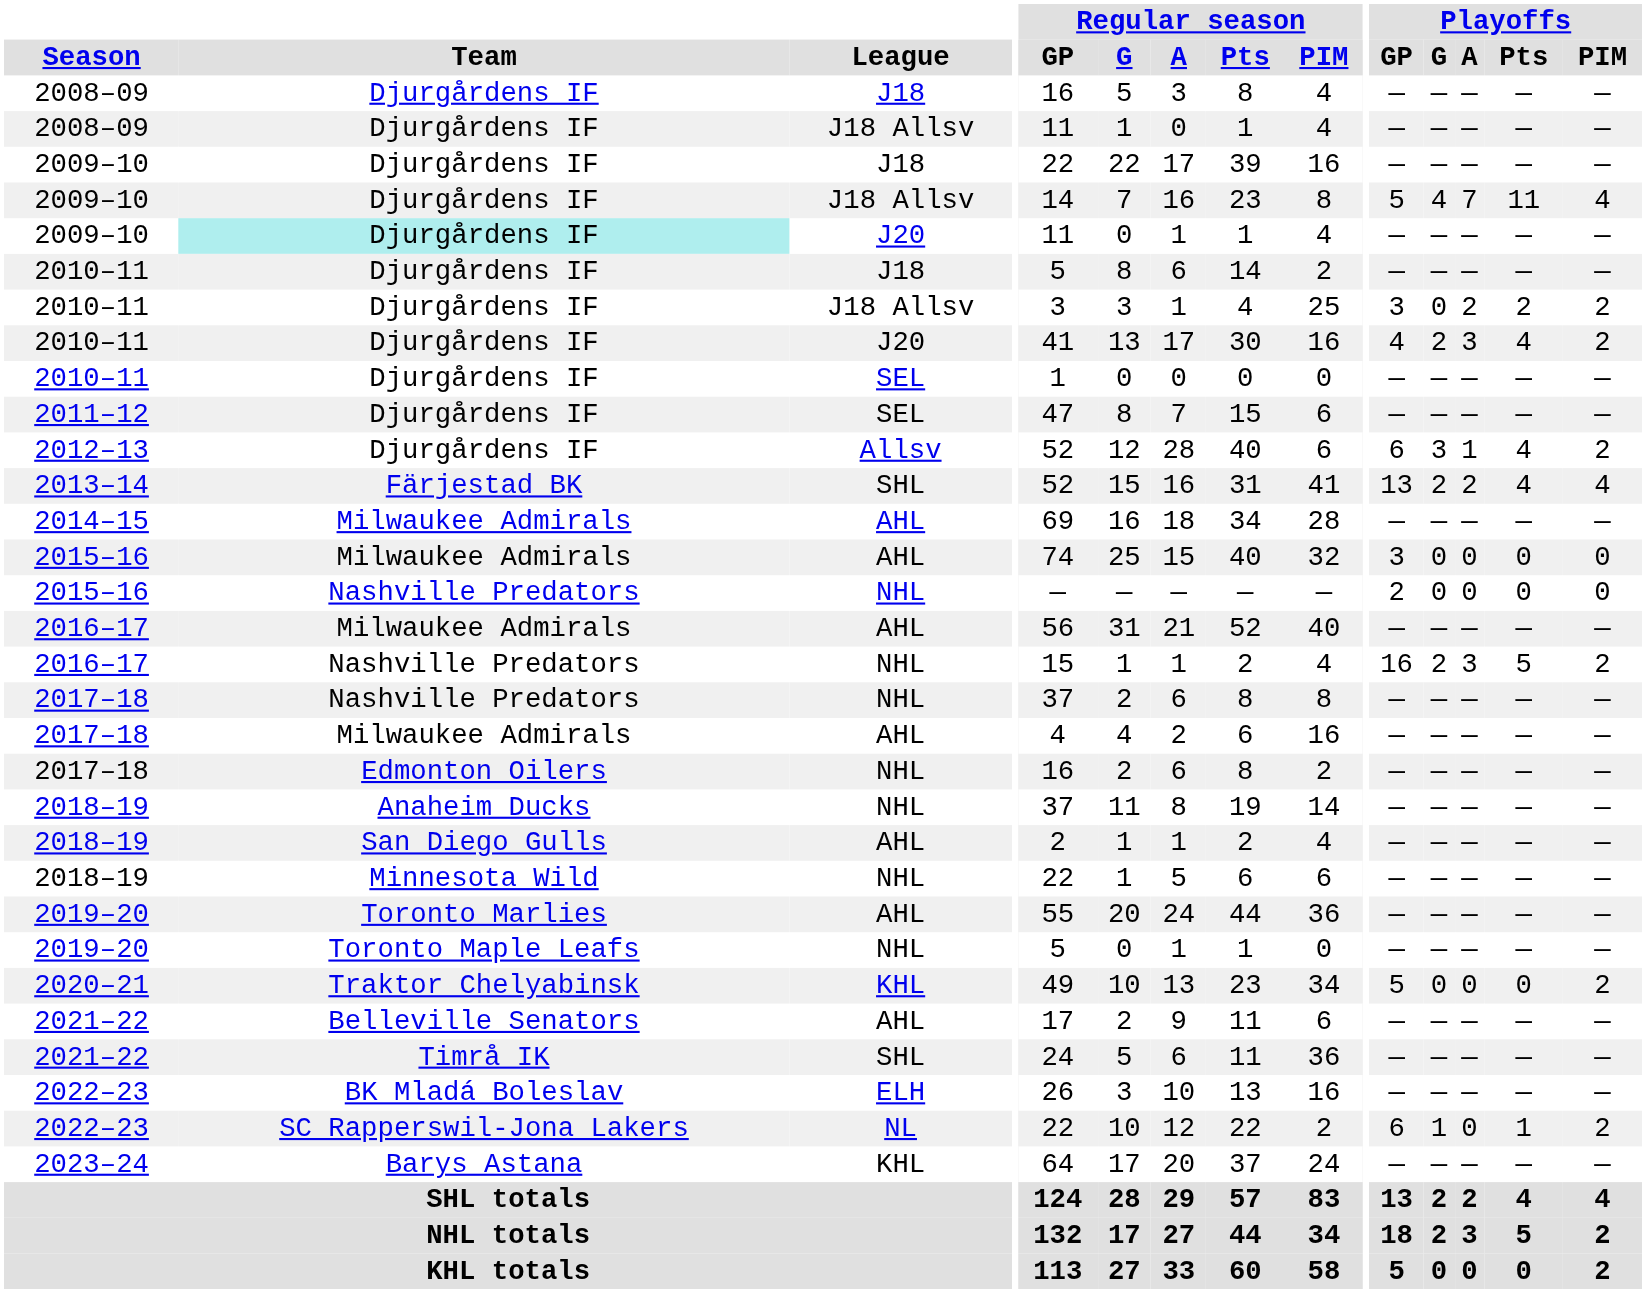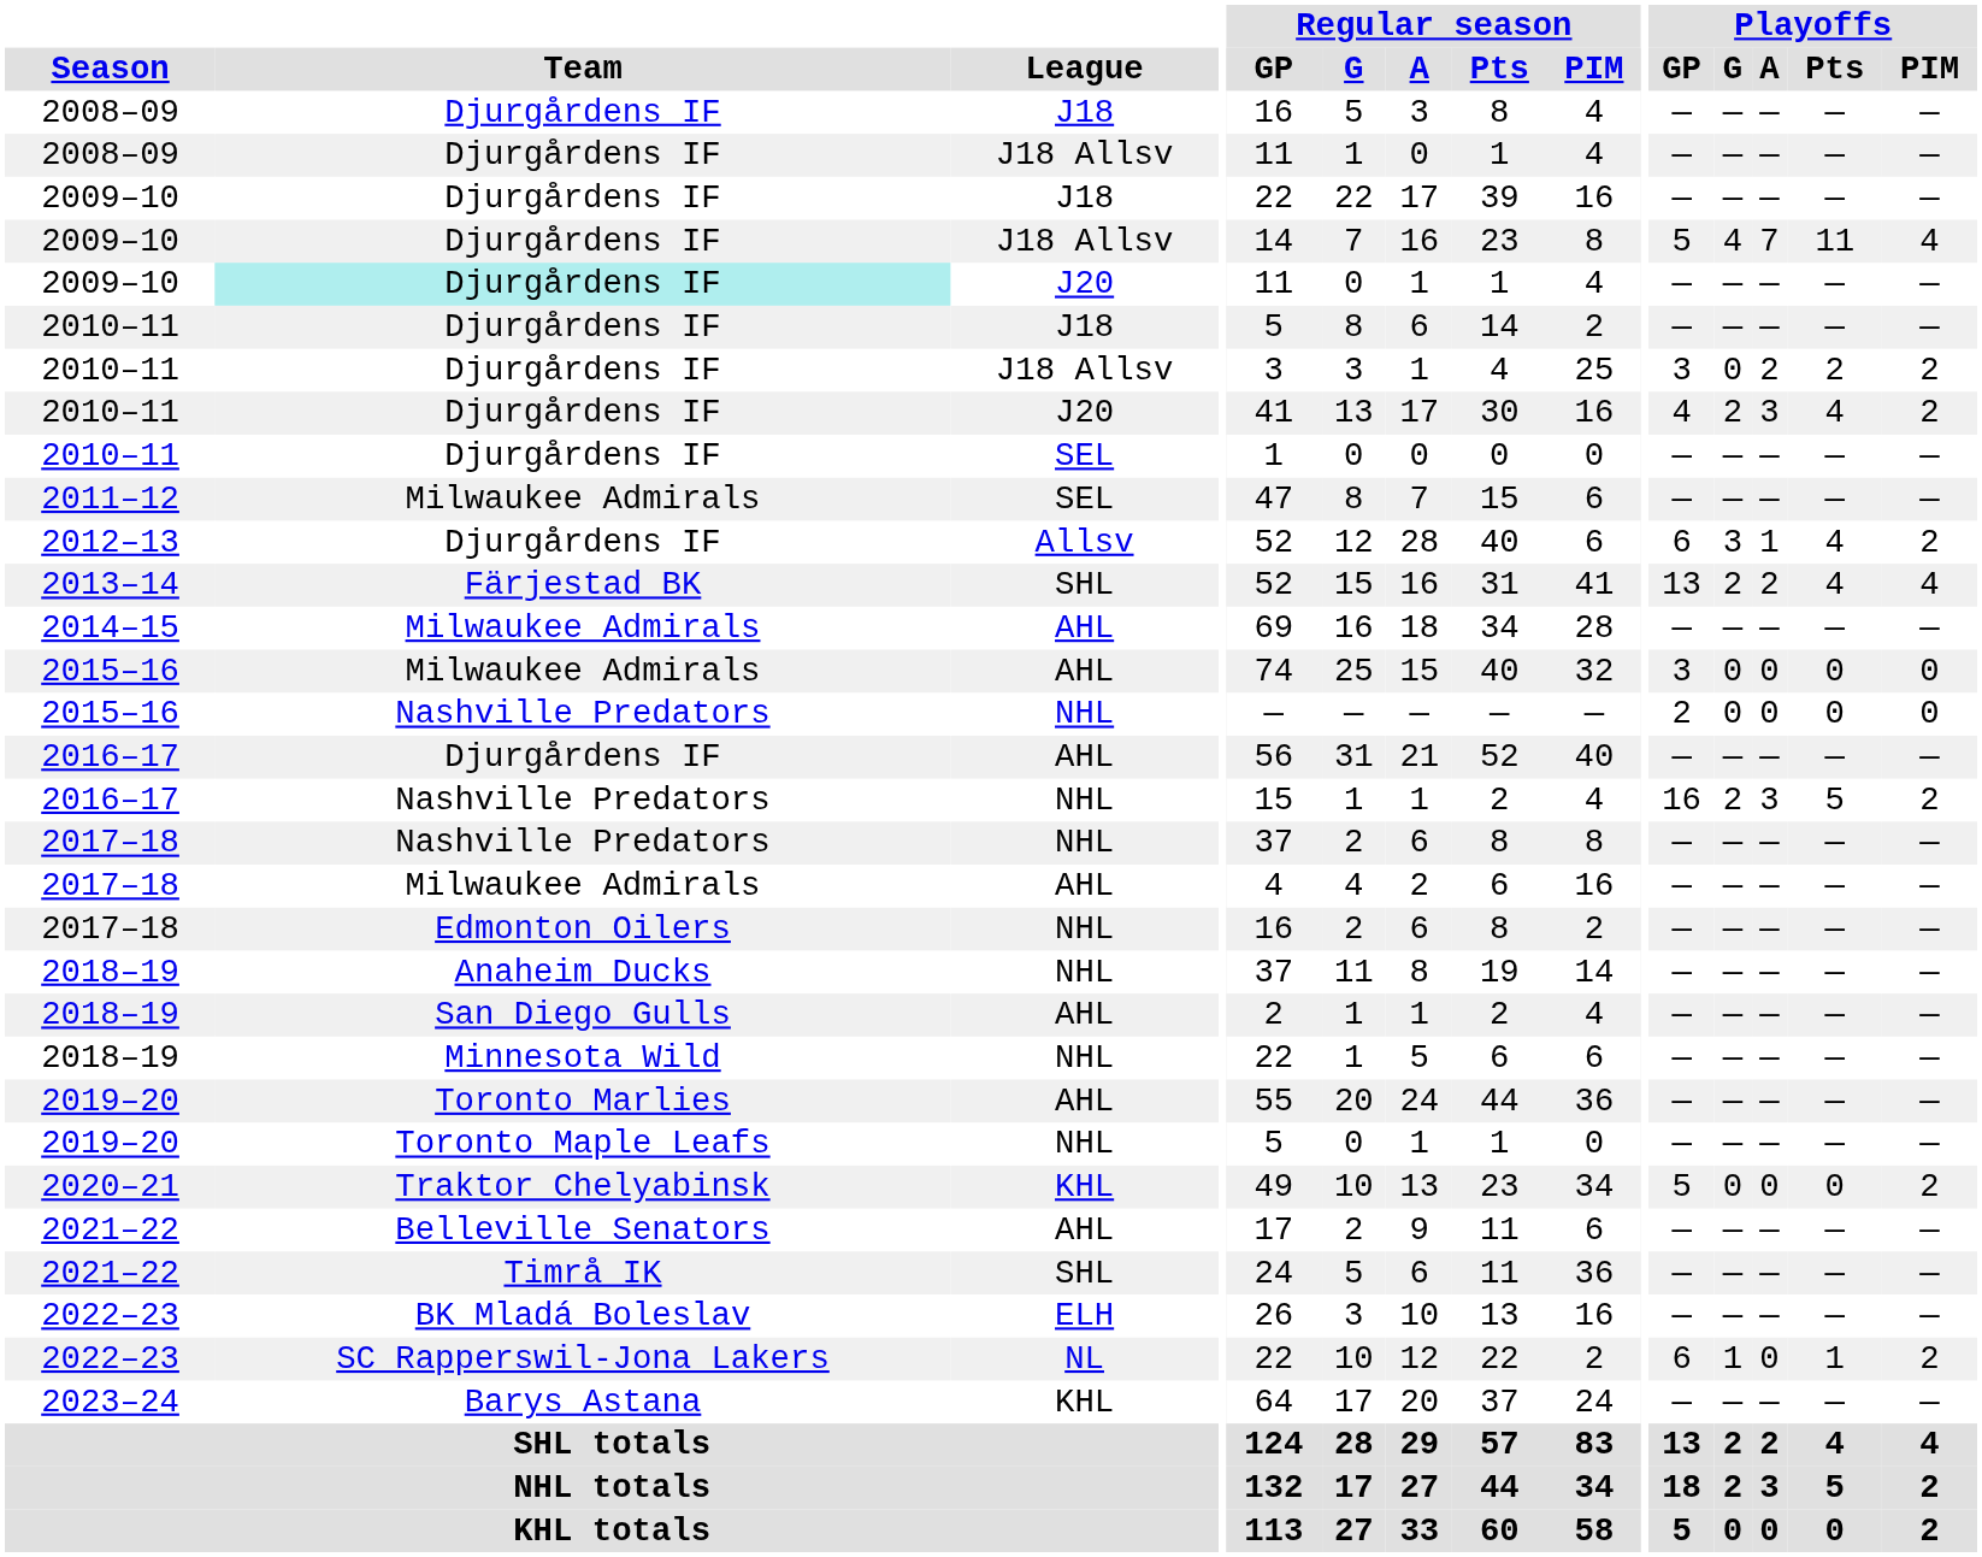2011–12 | Team: Djurgårdens IF -> Milwaukee Admirals
2016–17 / AHL | Team: Milwaukee Admirals -> Djurgårdens IF
